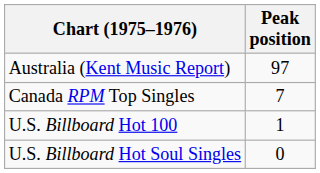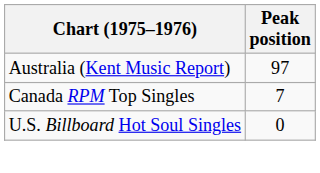- row: U.S. Billboard Hot 100 | 1
